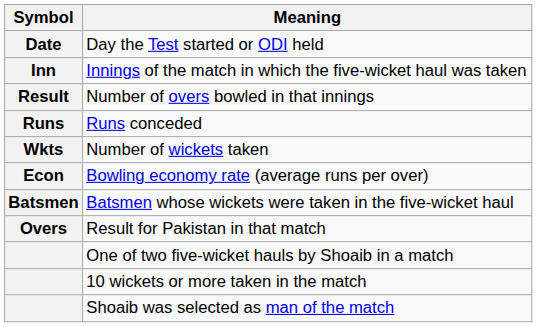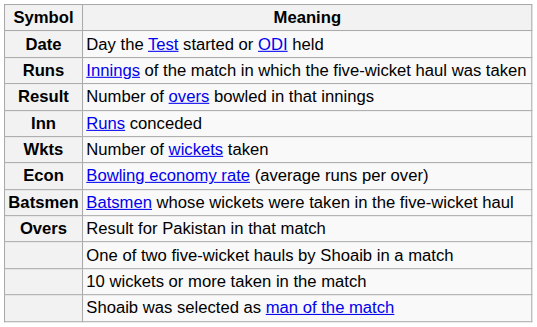Innings of the match in which the five-wicket haul was taken | Symbol: Inn -> Runs
Runs conceded | Symbol: Runs -> Inn
